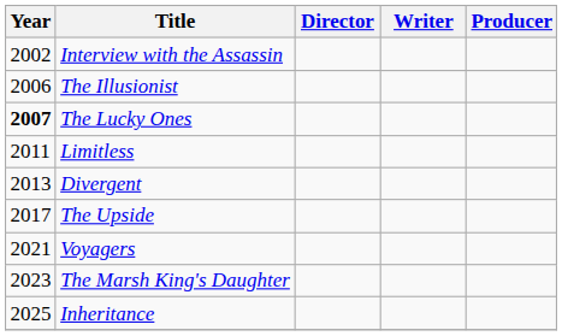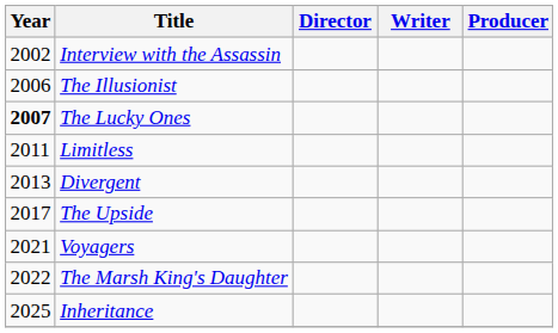The Marsh King's Daughter | Year: 2023 -> 2022
